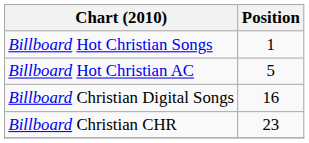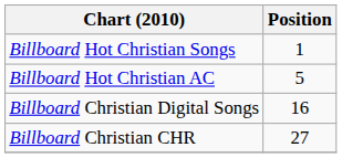Billboard Christian CHR | Position: 23 -> 27
